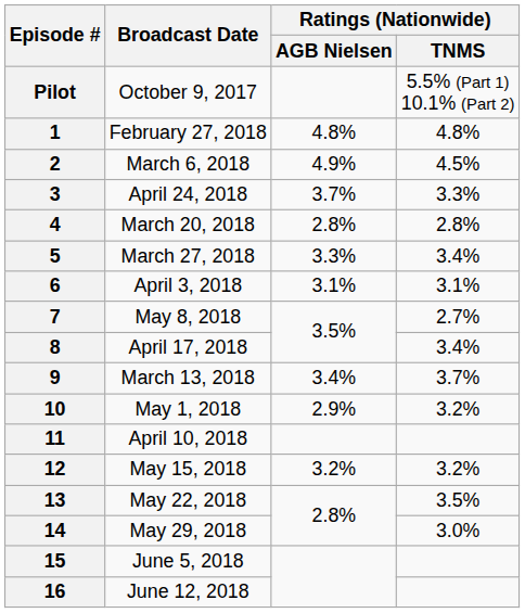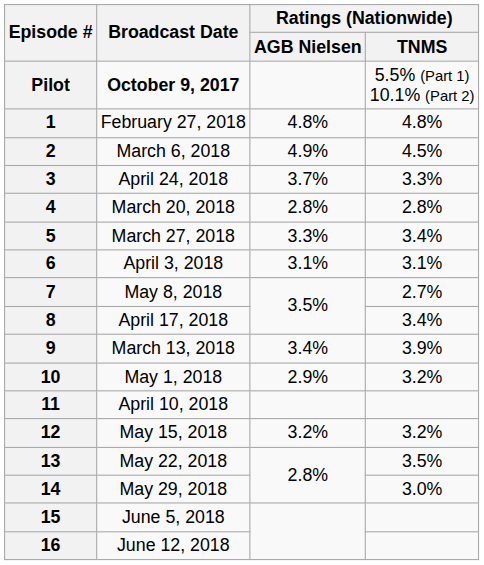Pilot | Broadcast Date: normal -> bold
9 | Ratings (Nationwide) / TNMS: 3.7% -> 3.9%
